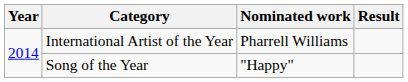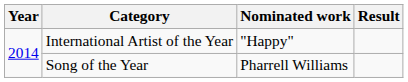International Artist of the Year | Nominated work: Pharrell Williams -> "Happy"
Song of the Year | Nominated work: "Happy" -> Pharrell Williams
